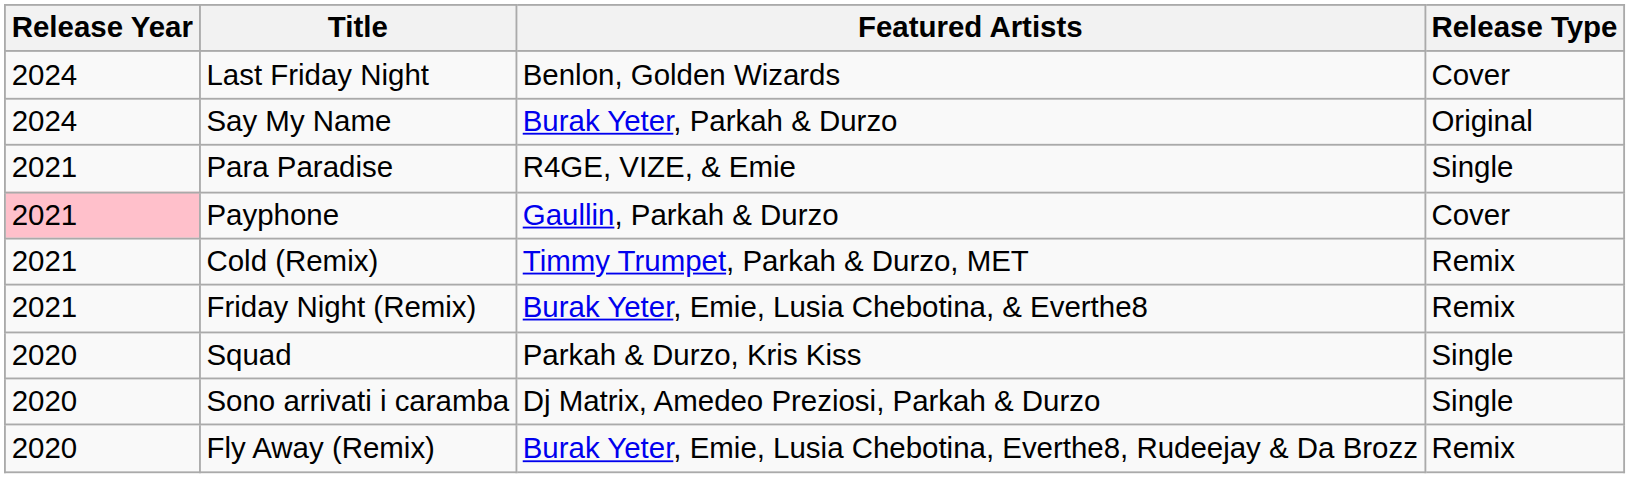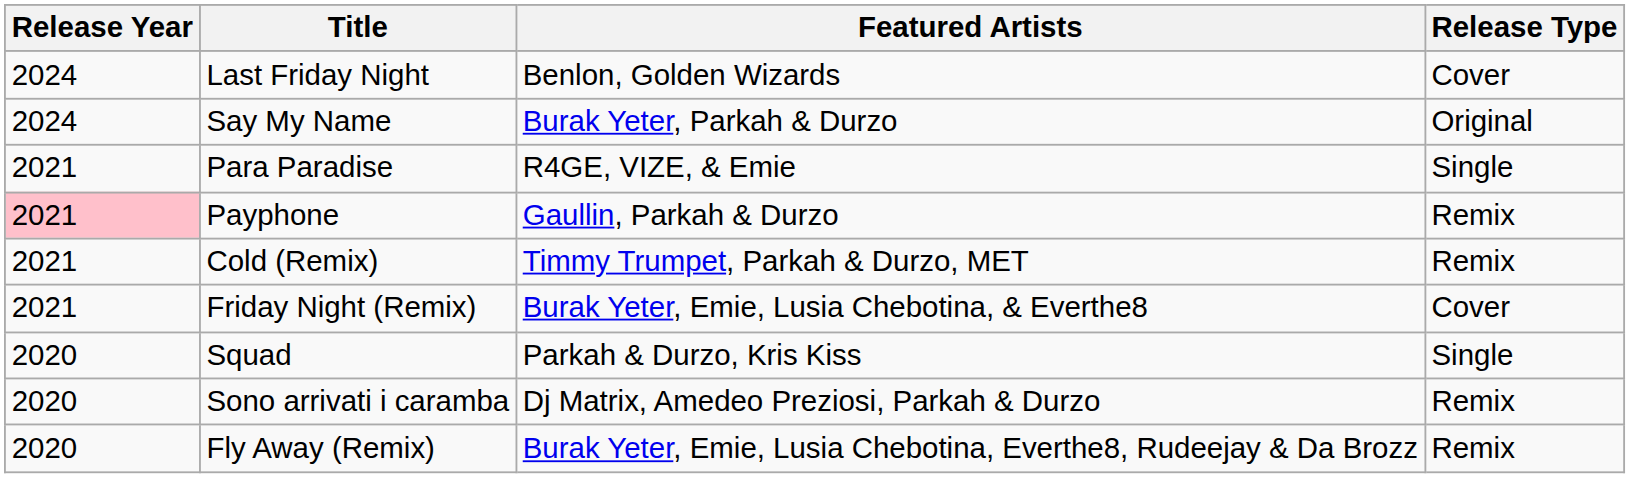Payphone | Release Type: Cover -> Remix
Friday Night (Remix) | Release Type: Remix -> Cover
Sono arrivati i caramba | Release Type: Single -> Remix
